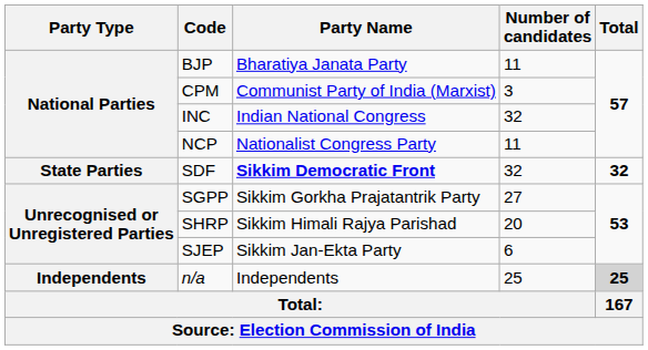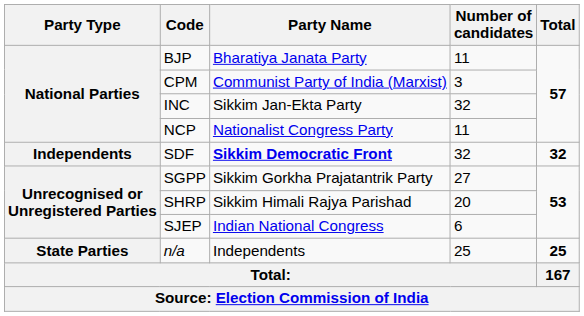INC | Party Name: Indian National Congress -> Sikkim Jan-Ekta Party
SDF | Party Type: State Parties -> Independents
SJEP | Party Name: Sikkim Jan-Ekta Party -> Indian National Congress
n/a | Party Type: Independents -> State Parties
n/a | Total: lightgrey background -> no background
